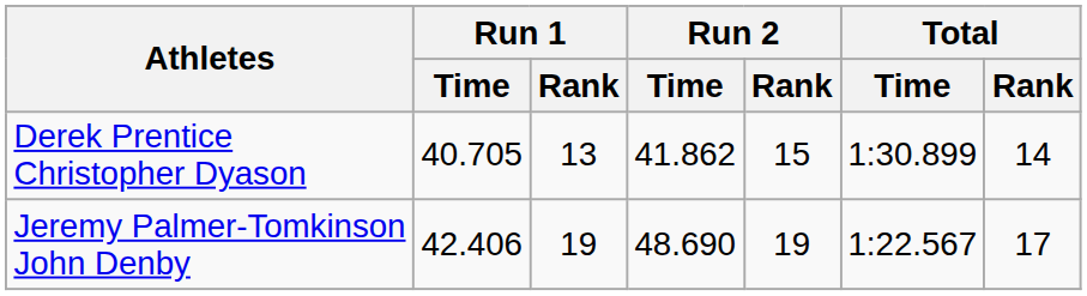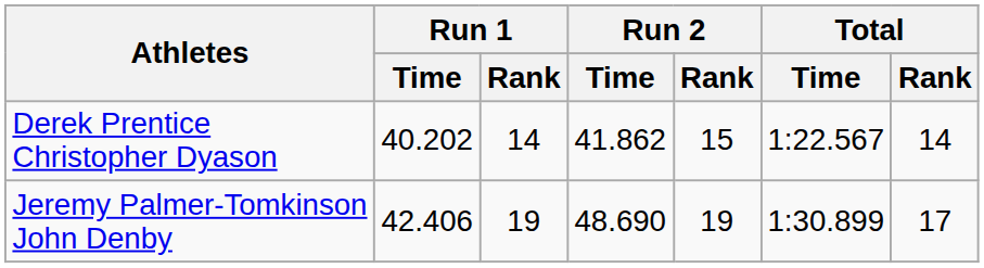Derek Prentice Christopher Dyason | Run 1 / Time: 40.705 -> 40.202
Derek Prentice Christopher Dyason | Run 1 / Rank: 13 -> 14
Derek Prentice Christopher Dyason | Total / Time: 1:30.899 -> 1:22.567
Jeremy Palmer-Tomkinson John Denby | Total / Time: 1:22.567 -> 1:30.899
